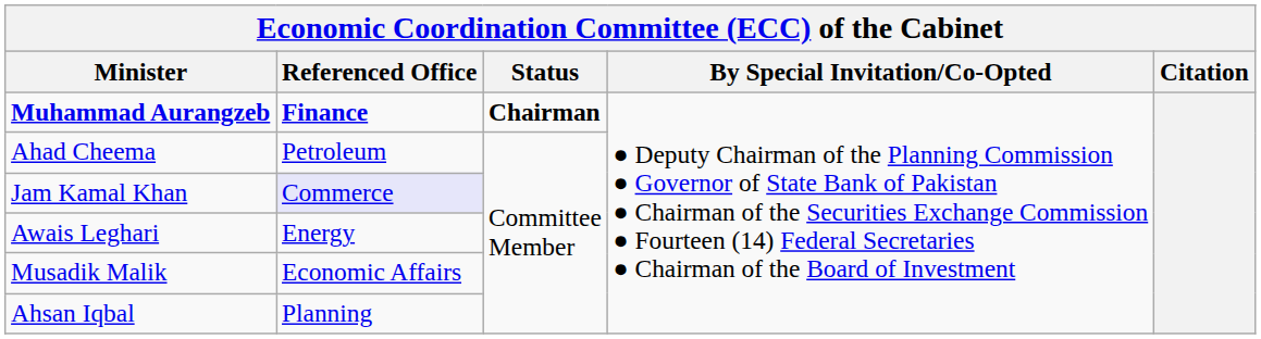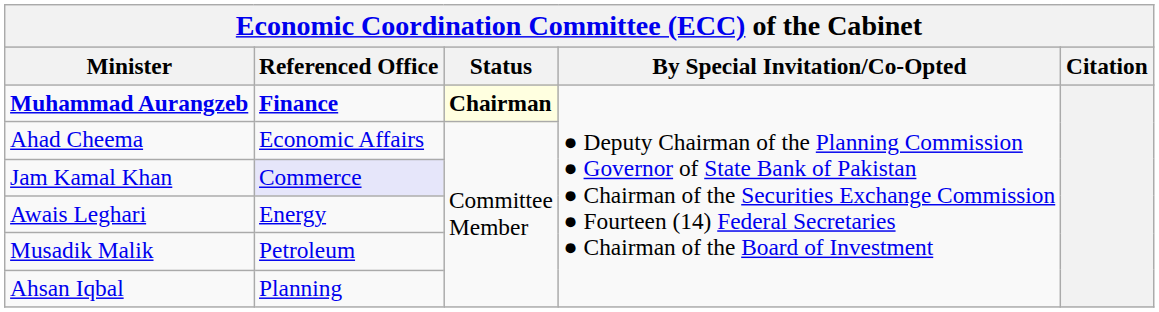Muhammad Aurangzeb | Status: no background -> lightyellow background
Ahad Cheema | Referenced Office: Petroleum -> Economic Affairs
Musadik Malik | Referenced Office: Economic Affairs -> Petroleum
